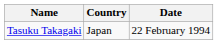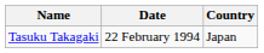columns swapped: Date <-> Country
